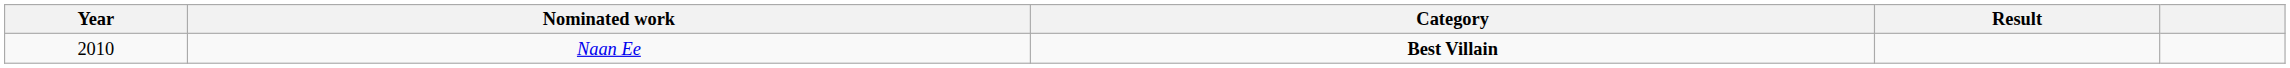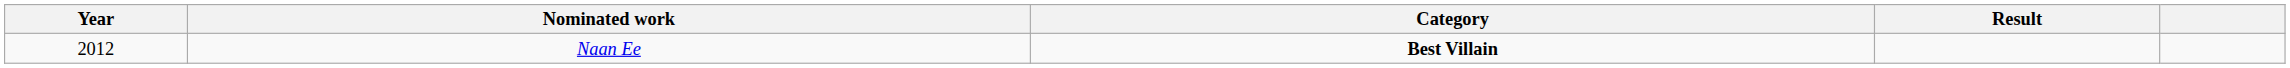Naan Ee | Year: 2010 -> 2012
